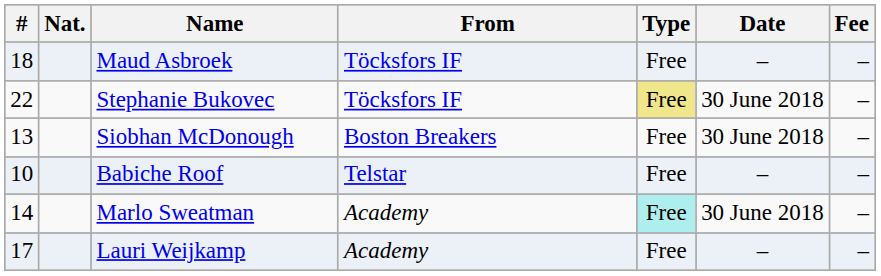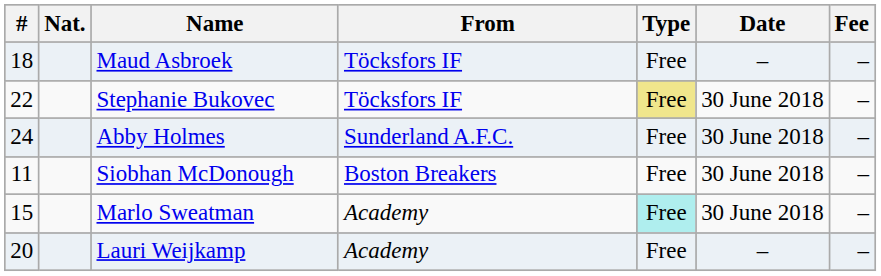+ row: 24 | Abby Holmes | Sunderland A.F.C. | Free | 30 June 2018 | –
Siobhan McDonough | #: 13 -> 11
- row: 10 | Babiche Roof | Telstar | Free | – | –
Marlo Sweatman | #: 14 -> 15
Lauri Weijkamp | #: 17 -> 20
